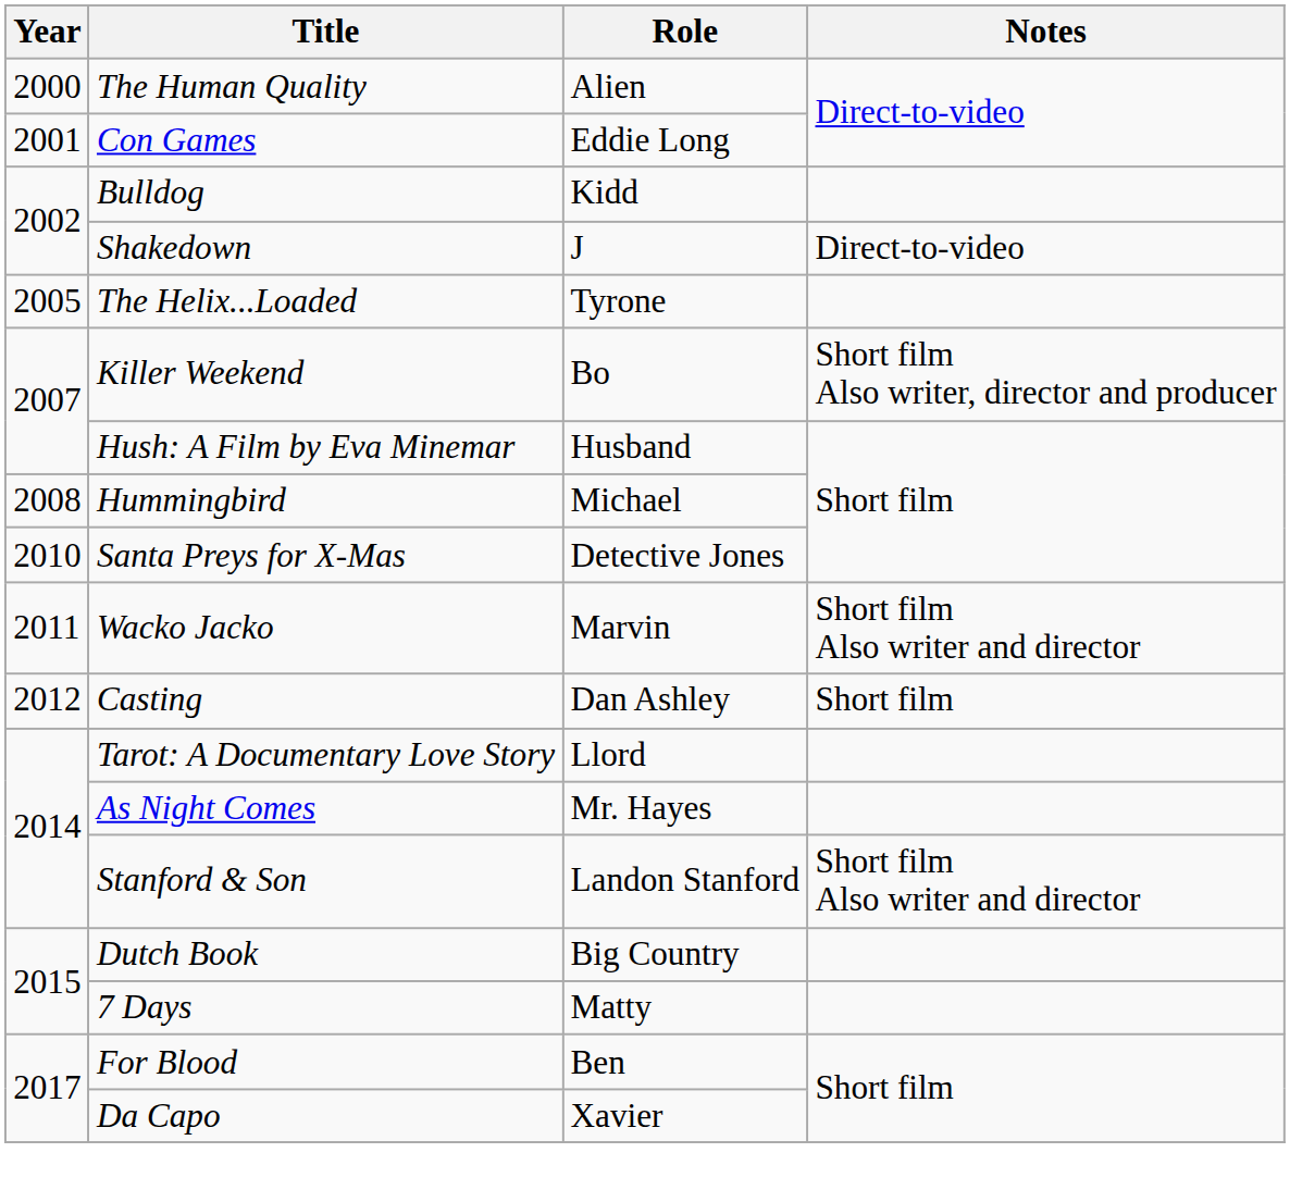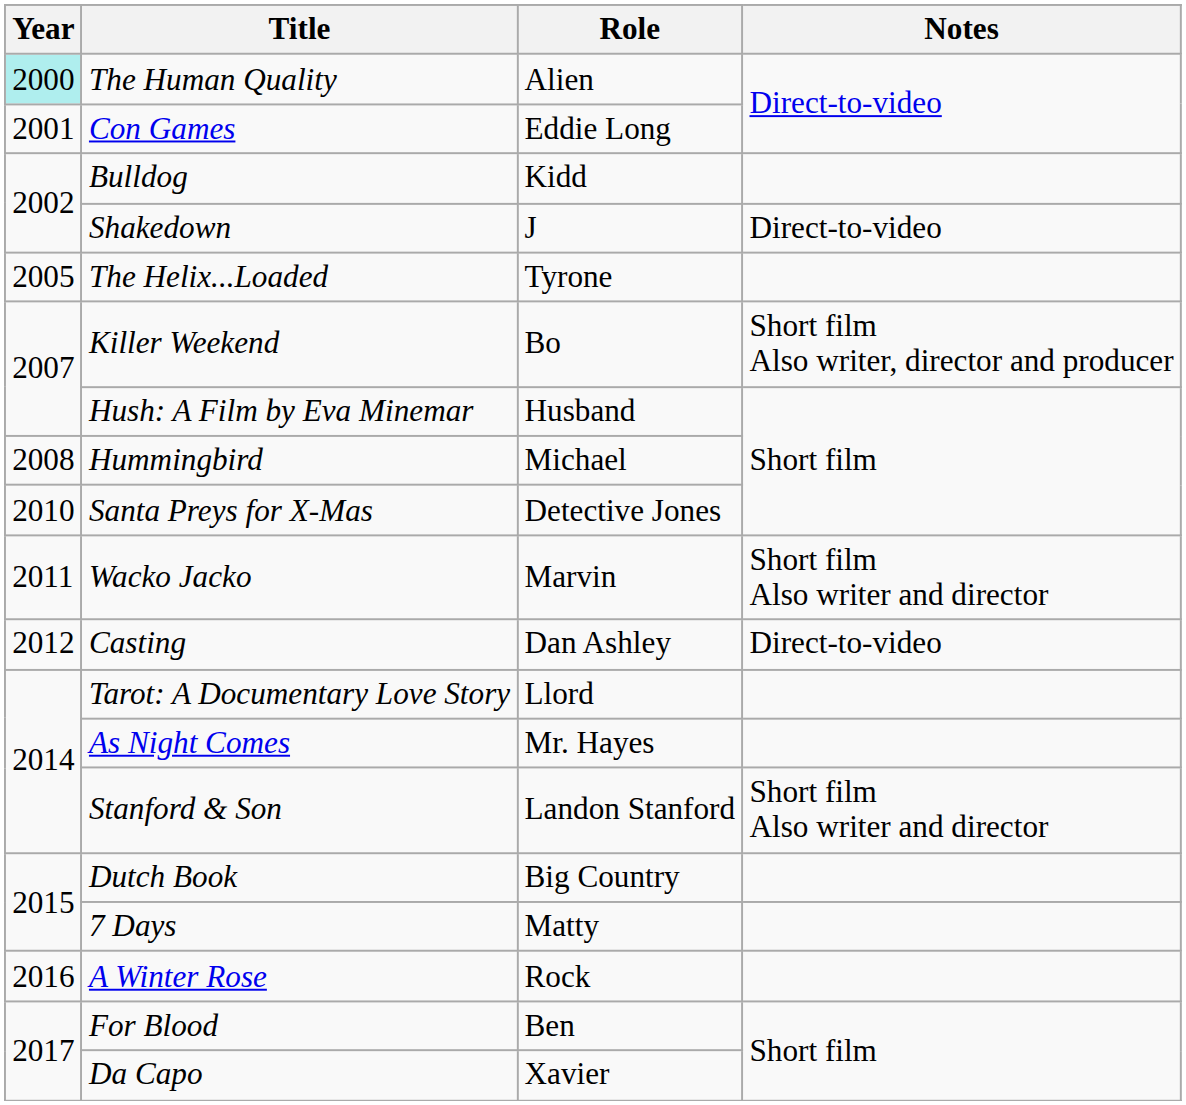The Human Quality | Year: no background -> paleturquoise background
Casting | Notes: Short film -> Direct-to-video
+ row: 2016 | A Winter Rose | Rock
